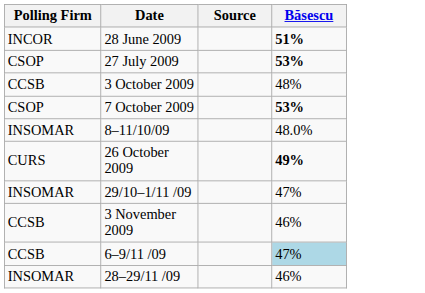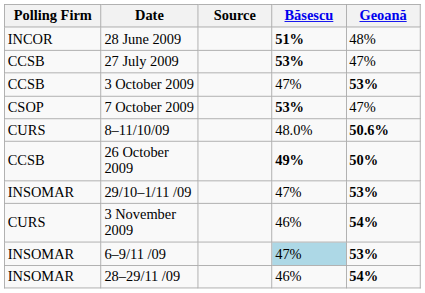+ column: Geoană | 48% | 47% | 53% | 47% | 50.6% | 50% | 53% | 54% | 53% | 54%
27 July 2009 | Polling Firm: CSOP -> CCSB
3 October 2009 | Băsescu: 48% -> 47%
8–11/10/09 | Polling Firm: INSOMAR -> CURS
26 October 2009 | Polling Firm: CURS -> CCSB
3 November 2009 | Polling Firm: CCSB -> CURS
6–9/11 /09 | Polling Firm: CCSB -> INSOMAR
